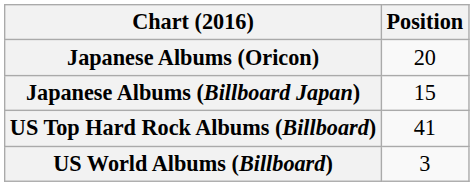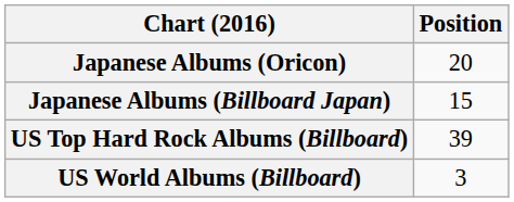US Top Hard Rock Albums (Billboard) | Position: 41 -> 39
